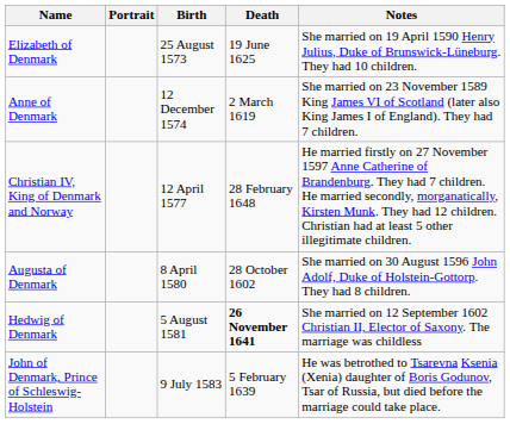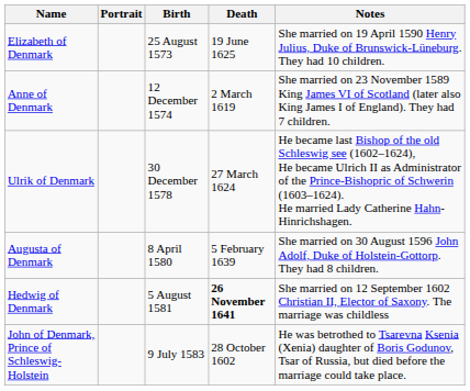- row: Christian IV, King of Denmark and Norway | 12 April 1577 | 28 February 1648 | He married firstly on 27 November 1597 Anne Catherine of Brandenburg. They had 7 children. He married secondly, morganatically, Kirsten Munk. They had 12 children. Christian had at least 5 other illegitimate children.
+ row: Ulrik of Denmark | 30 December 1578 | 27 March 1624 | He became last Bishop of the old Schleswig see (1602–1624), He became Ulrich II as Administrator of the Prince-Bishopric of Schwerin (1603–1624). He married Lady Catherine Hahn-Hinrichshagen.
Augusta of Denmark | Death: 28 October 1602 -> 5 February 1639
John of Denmark, Prince of Schleswig-Holstein | Death: 5 February 1639 -> 28 October 1602
